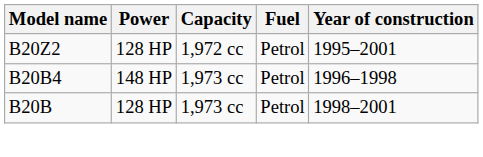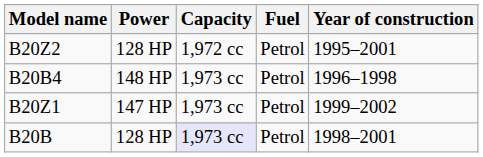+ row: B20Z1 | 147 HP | 1,973 cc | Petrol | 1999–2002
B20B | Capacity: no background -> lavender background
